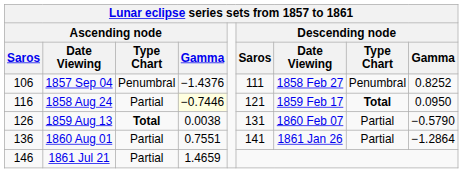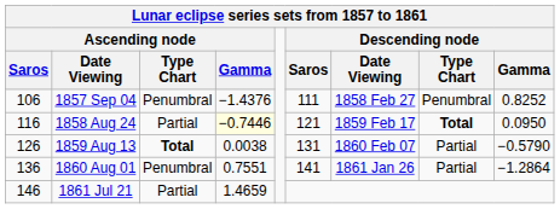1860 Aug 01 | Ascending node / Type Chart: Partial -> Penumbral
